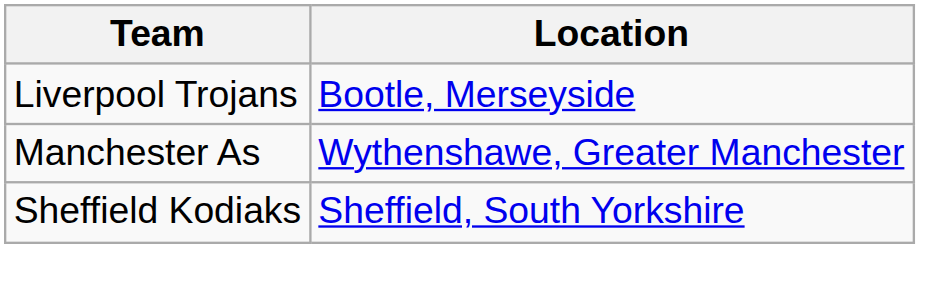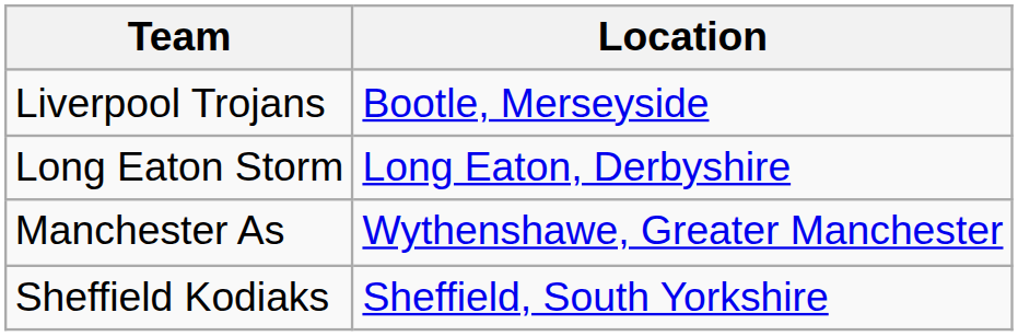+ row: Long Eaton Storm | Long Eaton, Derbyshire
